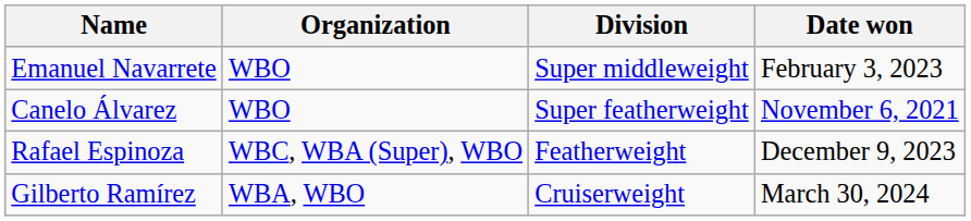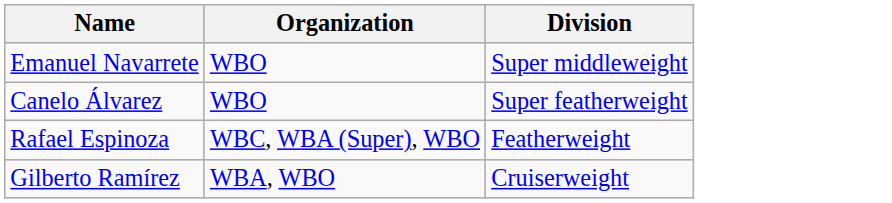- column: Date won | February 3, 2023 | November 6, 2021 | December 9, 2023 | March 30, 2024
